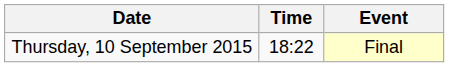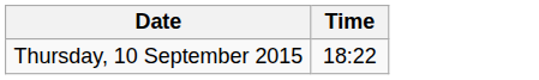- column: Event | Final
